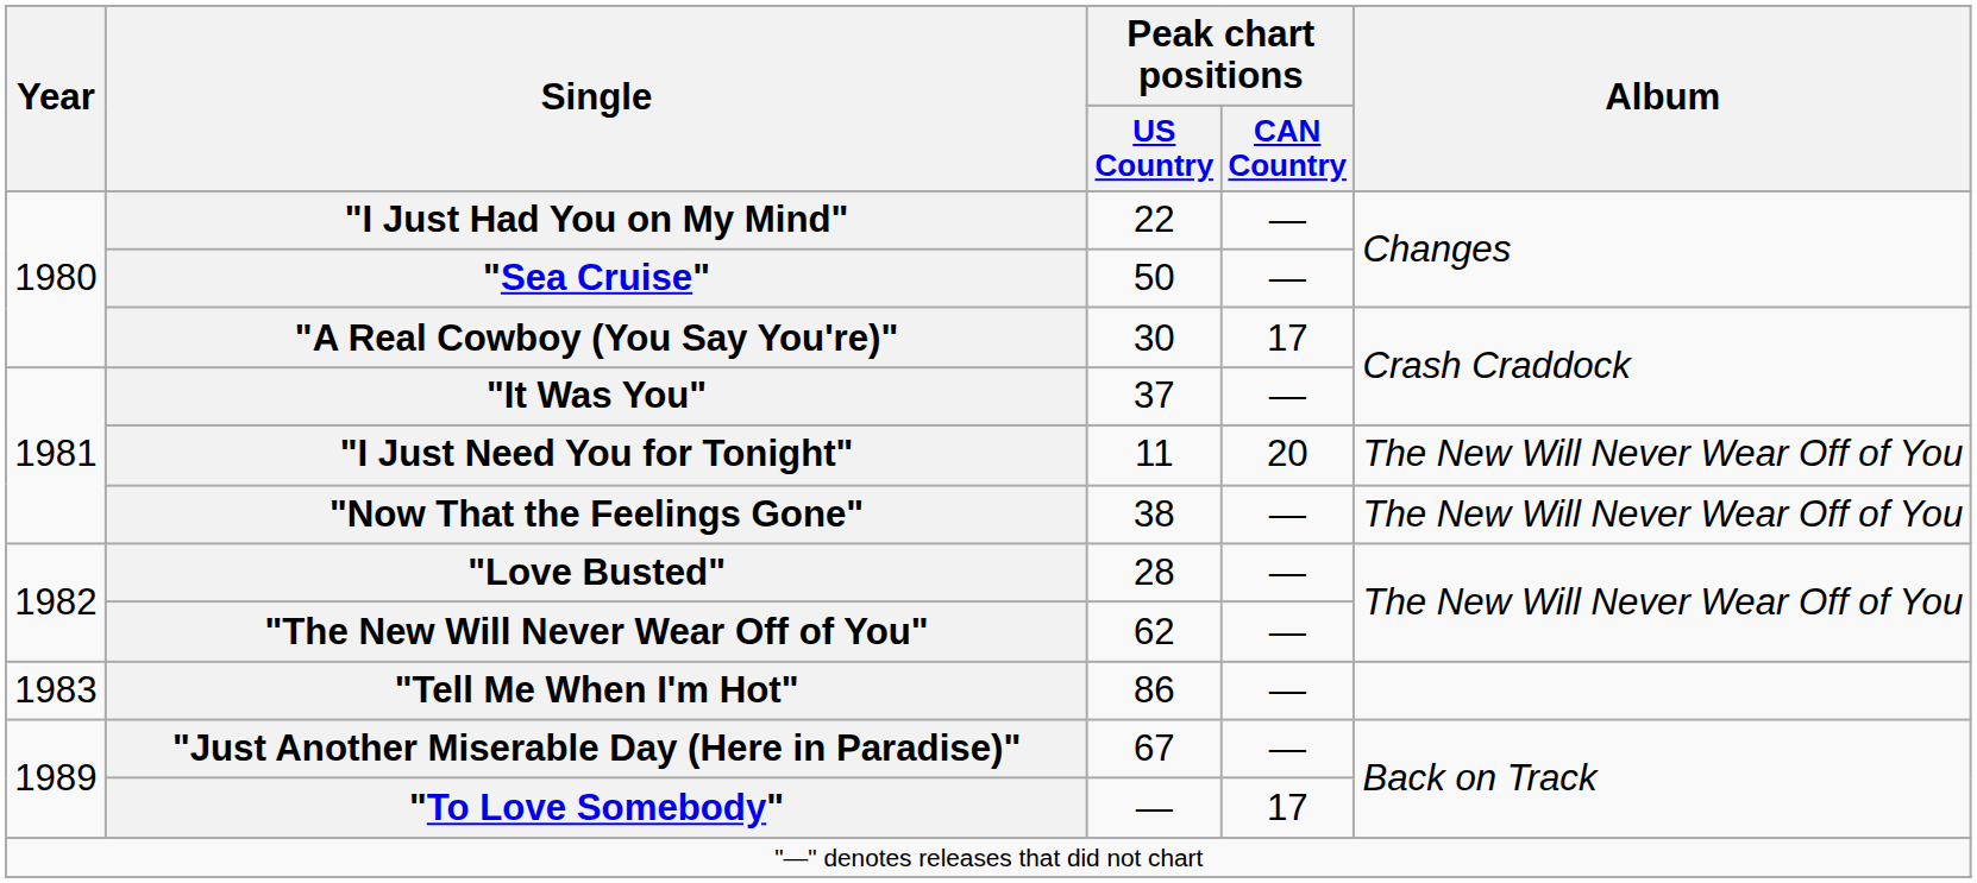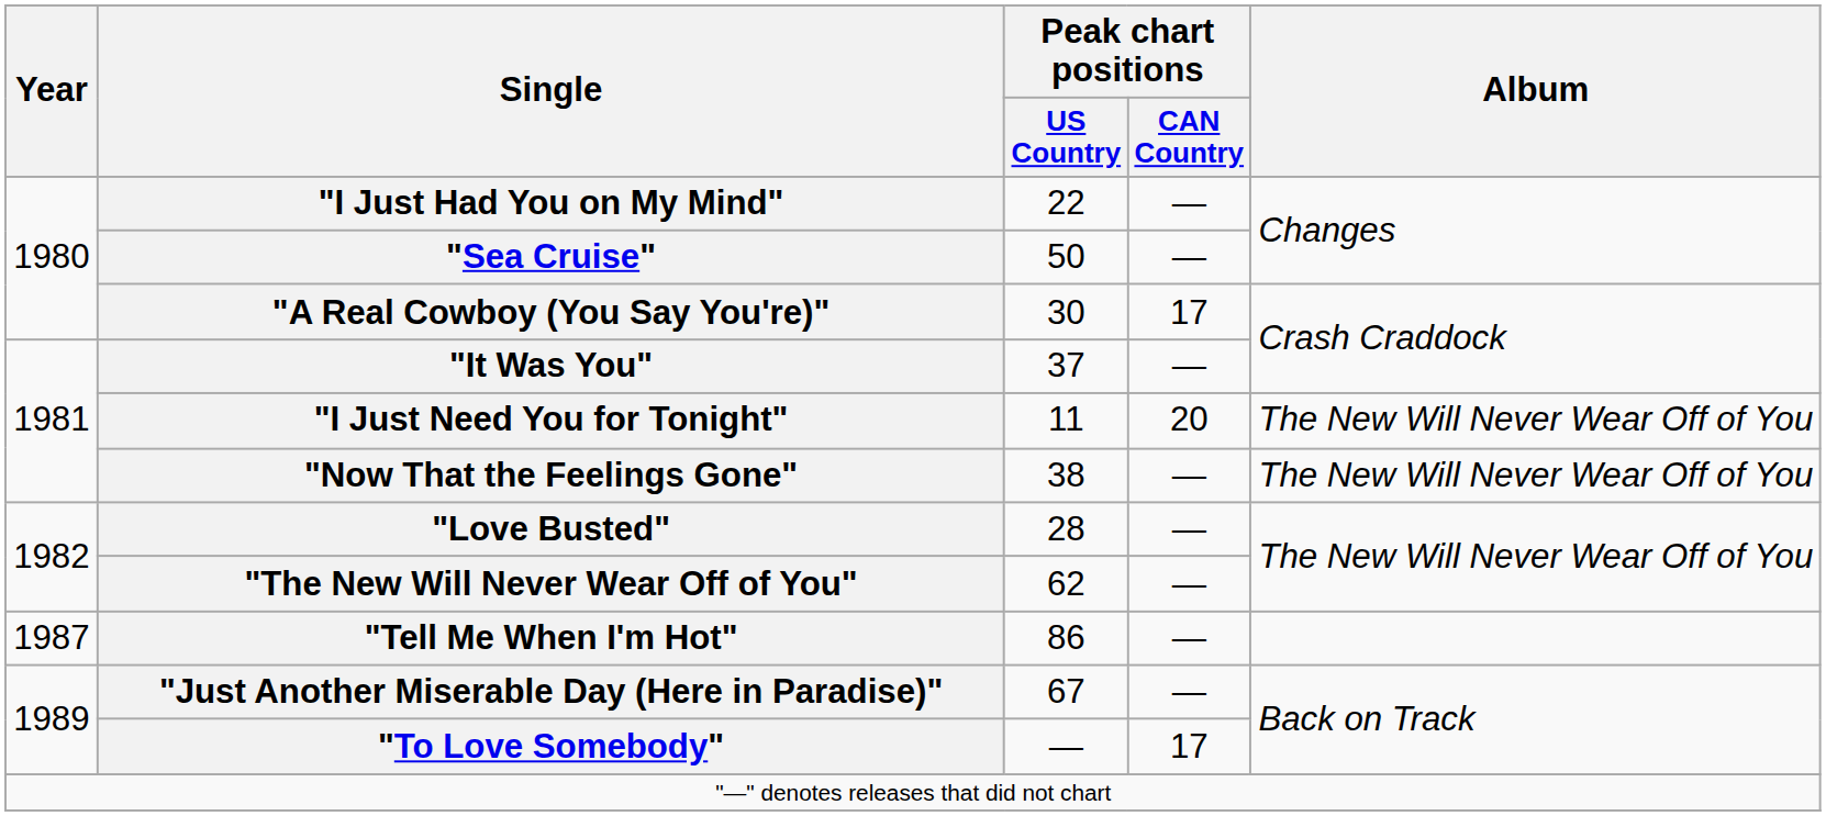"Tell Me When I'm Hot" | Year: 1983 -> 1987
